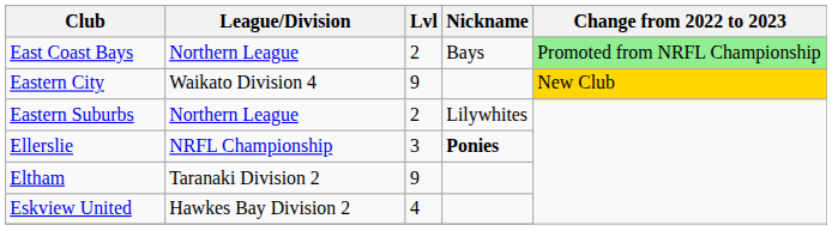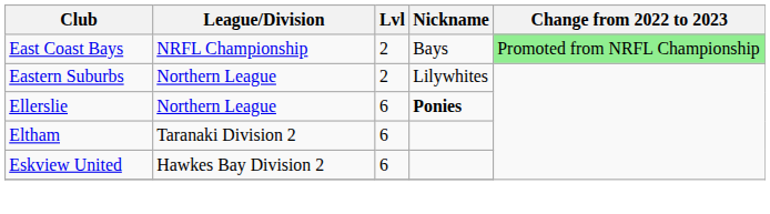East Coast Bays | League/Division: Northern League -> NRFL Championship
- row: Eastern City | Waikato Division 4 | 9 | New Club
Ellerslie | League/Division: NRFL Championship -> Northern League
Ellerslie | Lvl: 3 -> 6
Eltham | Lvl: 9 -> 6
Eskview United | Lvl: 4 -> 6
